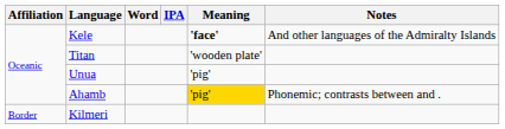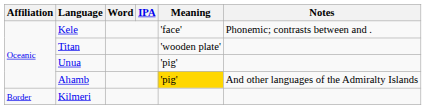Kele | Meaning: bold -> normal
Kele | Notes: And other languages of the Admiralty Islands -> Phonemic; contrasts between and .
Ahamb | Notes: Phonemic; contrasts between and . -> And other languages of the Admiralty Islands
